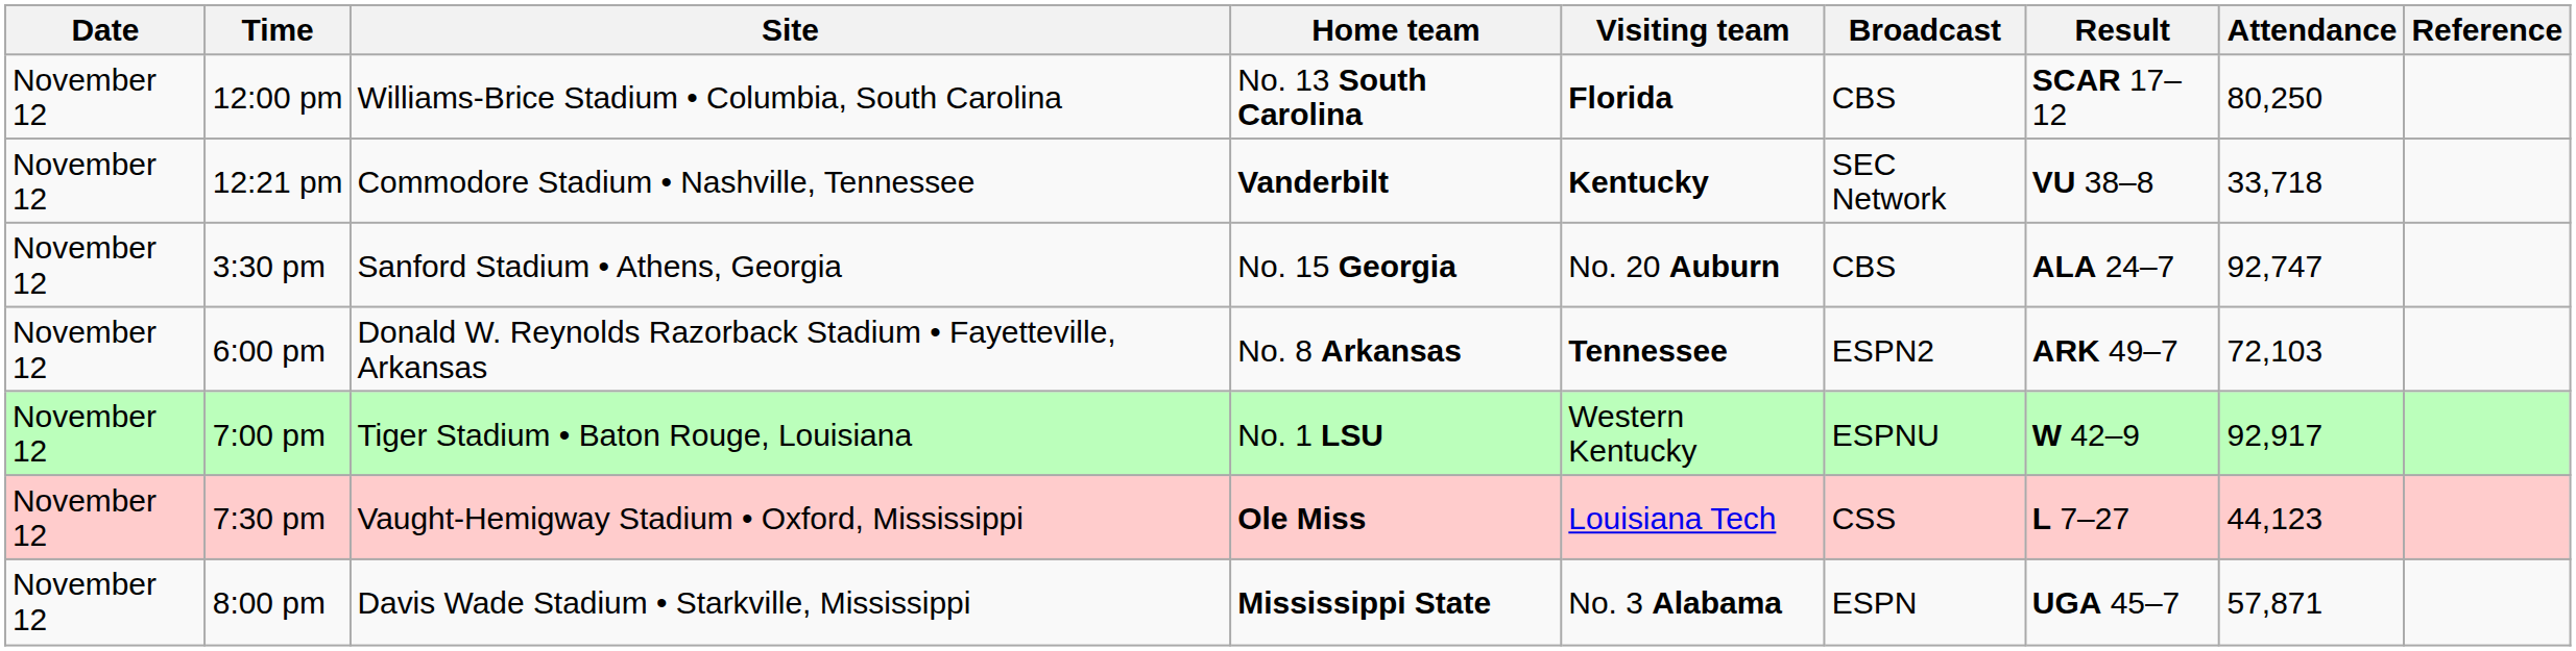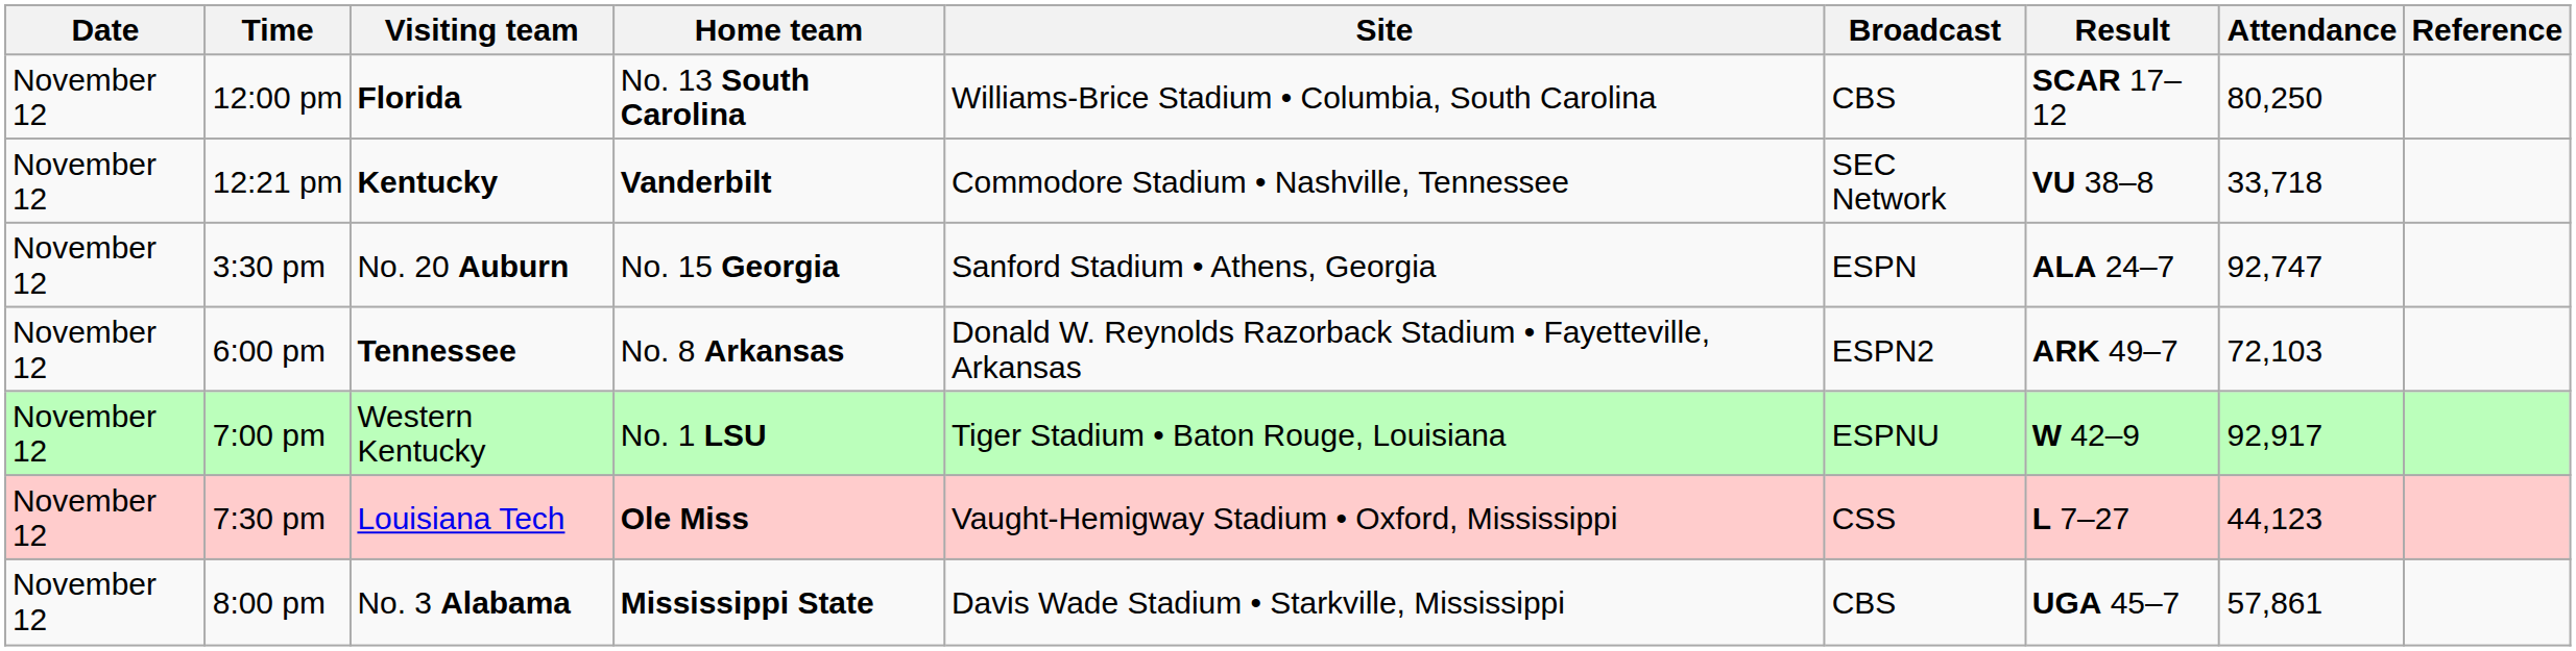columns swapped: Visiting team <-> Site
3:30 pm | Broadcast: CBS -> ESPN
8:00 pm | Broadcast: ESPN -> CBS
8:00 pm | Attendance: 57,871 -> 57,861
